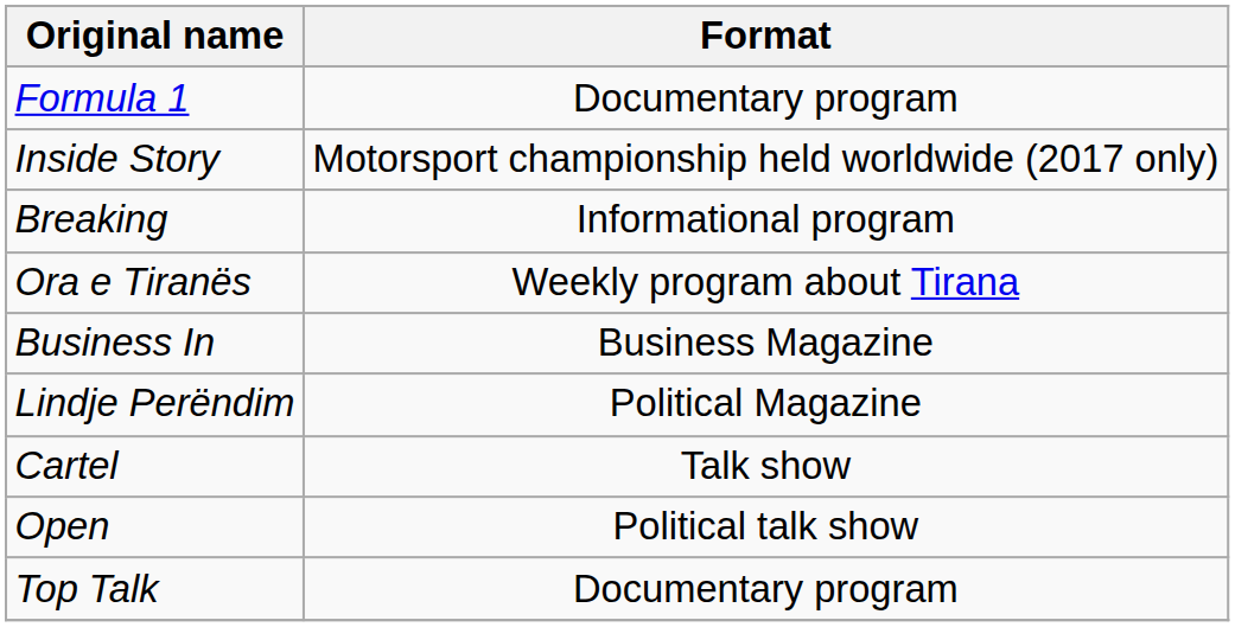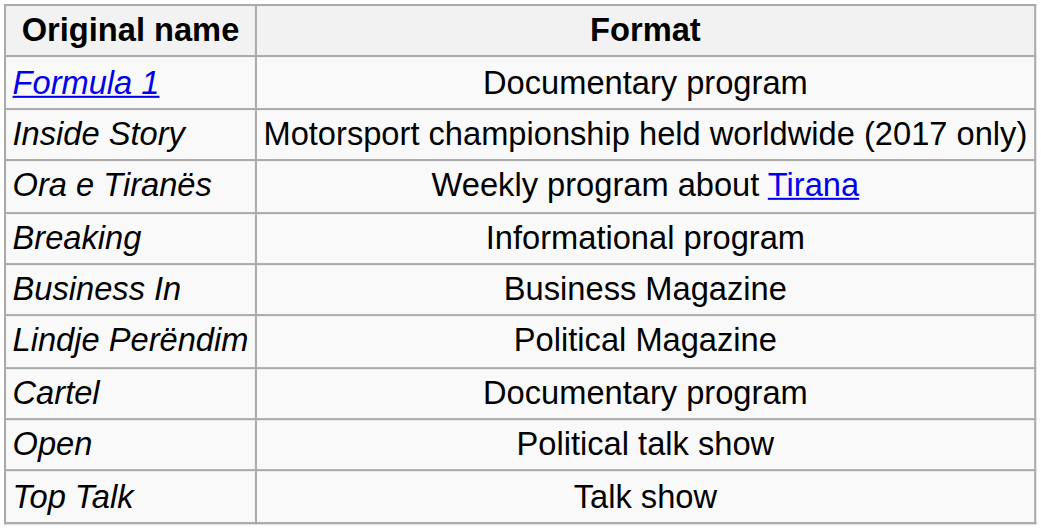rows swapped: Ora e Tiranës <-> Breaking
Cartel | Format: Talk show -> Documentary program
Top Talk | Format: Documentary program -> Talk show
